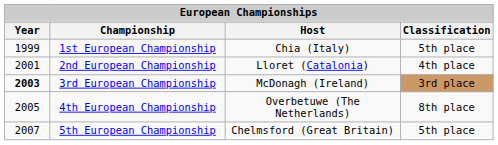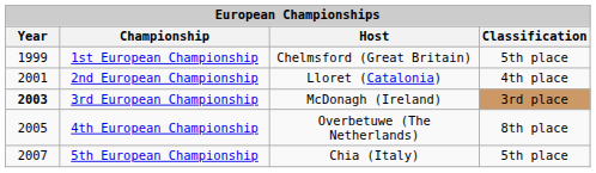1st European Championship | Host: Chia (Italy) -> Chelmsford (Great Britain)
5th European Championship | Host: Chelmsford (Great Britain) -> Chia (Italy)
